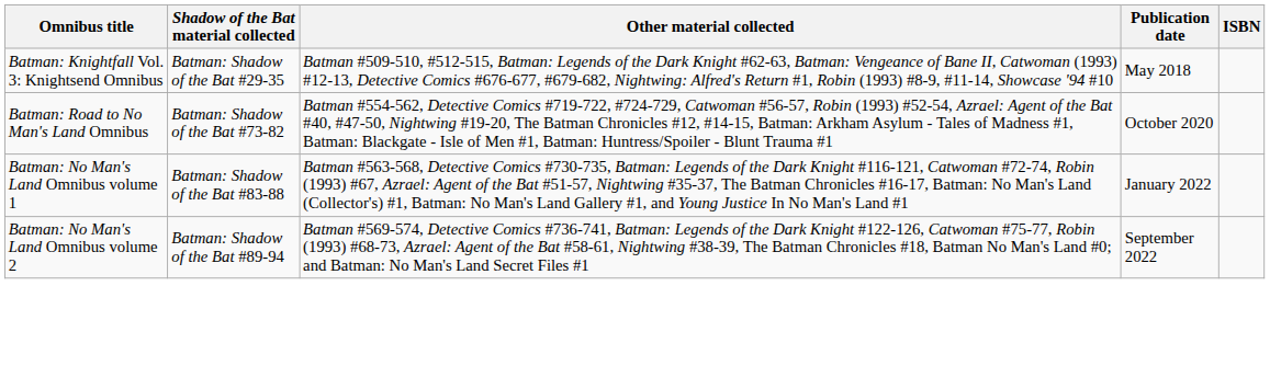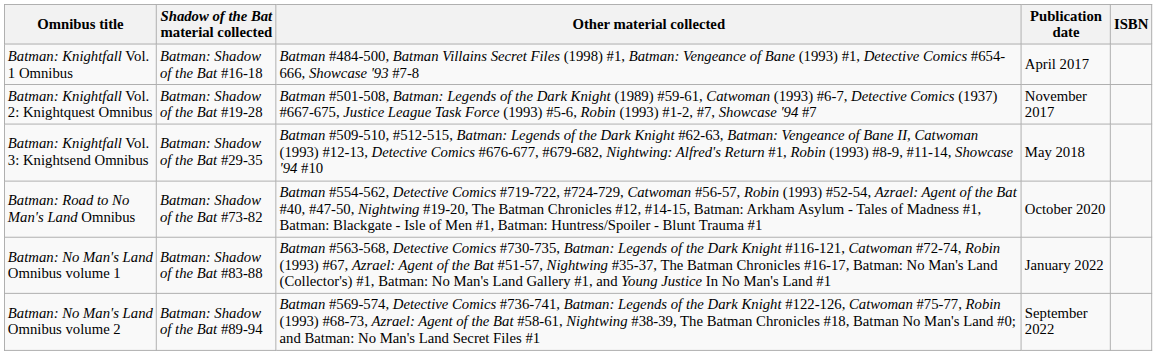+ row: Batman: Knightfall Vol. 1 Omnibus | Batman: Shadow of the Bat #16-18 | Batman #484-500, Batman Villains Secret Files (1998) #1, Batman: Vengeance of Bane (1993) #1, Detective Comics #654-666, Showcase '93 #7-8 | April 2017
+ row: Batman: Knightfall Vol. 2: Knightquest Omnibus | Batman: Shadow of the Bat #19-28 | Batman #501-508, Batman: Legends of the Dark Knight (1989) #59-61, Catwoman (1993) #6-7, Detective Comics (1937) #667-675, Justice League Task Force (1993) #5-6, Robin (1993) #1-2, #7, Showcase '94 #7 | November 2017
